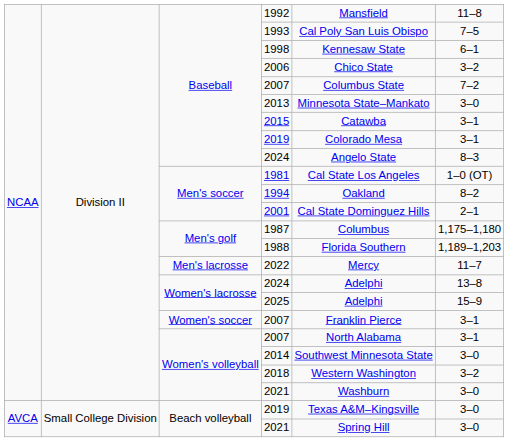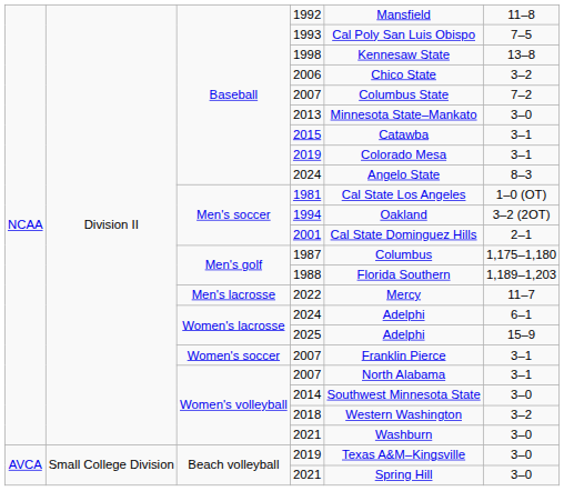1998 | column 6: 6–1 -> 13–8
1994 | column 6: 8–2 -> 3–2 (2OT)
Women's lacrosse / 2024 | column 6: 13–8 -> 6–1
